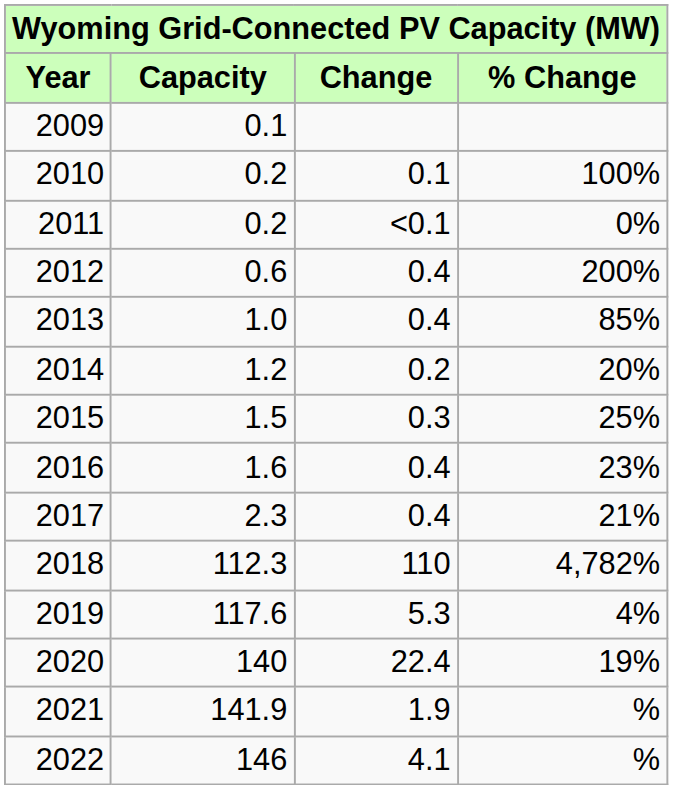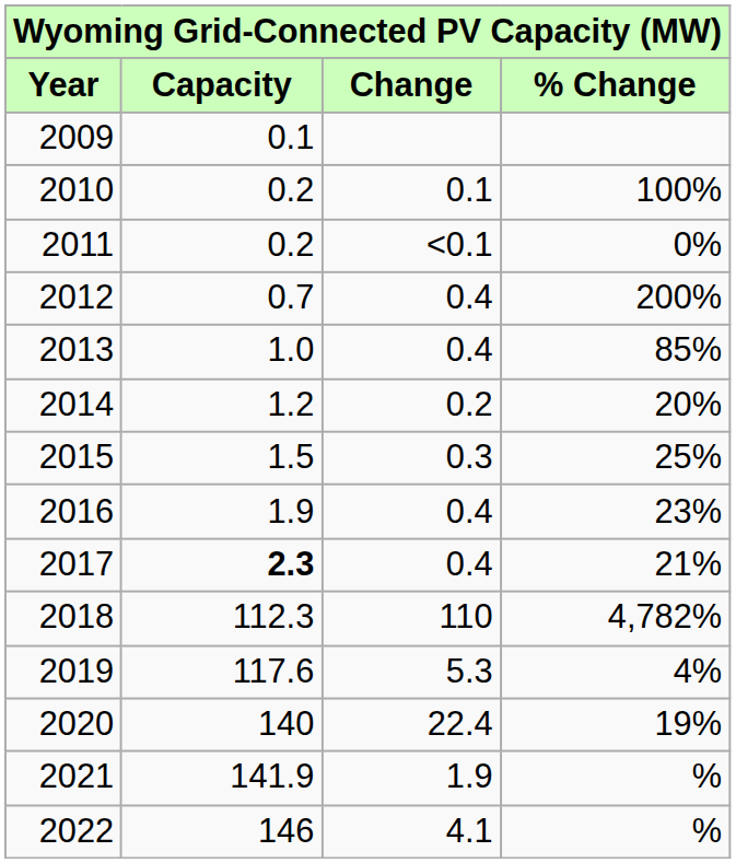2012 | Capacity: 0.6 -> 0.7
2016 | Capacity: 1.6 -> 1.9
2017 | Capacity: normal -> bold
